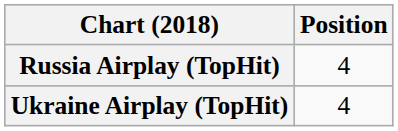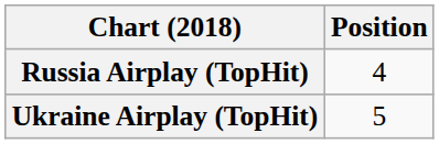Ukraine Airplay (TopHit) | Position: 4 -> 5
